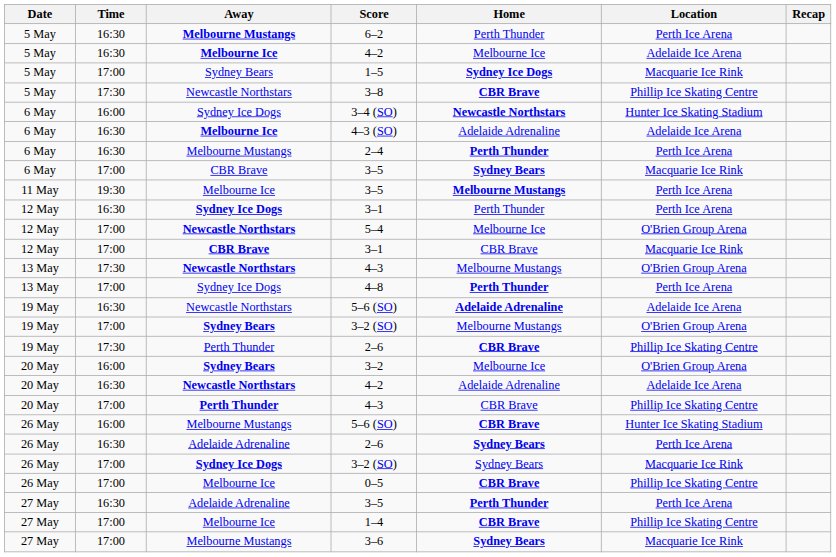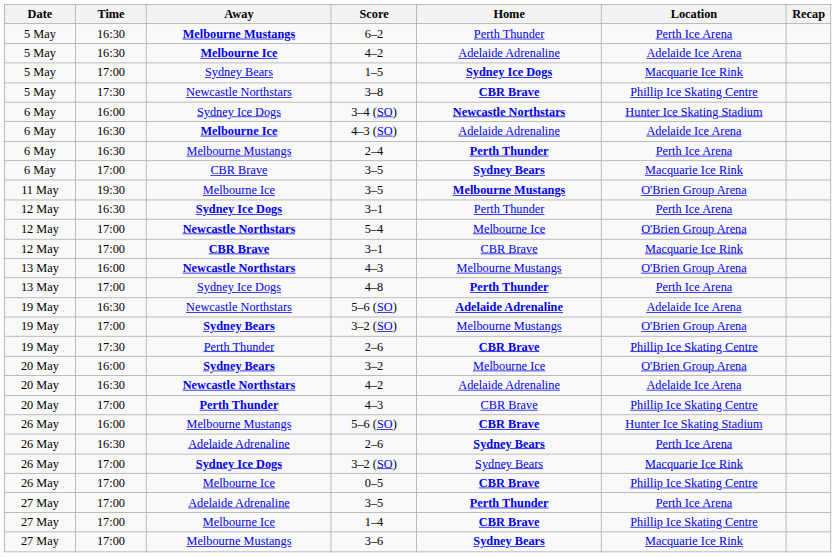Melbourne Ice / 4–2 | Home: Melbourne Ice -> Adelaide Adrenaline
Melbourne Ice / 3–5 | Location: Perth Ice Arena -> O'Brien Group Arena
Newcastle Northstars / 4–3 | Time: 17:30 -> 16:00
Adelaide Adrenaline / 3–5 | Time: 16:30 -> 17:00
